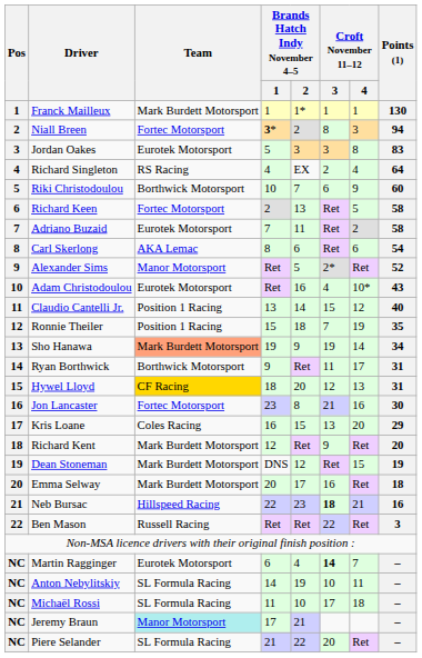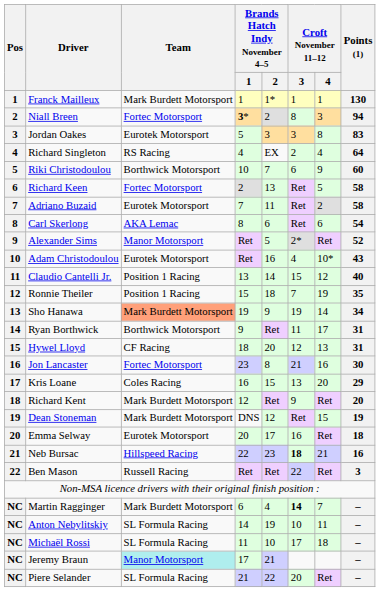Hywel Lloyd | Team: gold background -> no background
Emma Selway | Team: Mark Burdett Motorsport -> Eurotek Motorsport
Martin Ragginger | Team: Eurotek Motorsport -> Mark Burdett Motorsport
